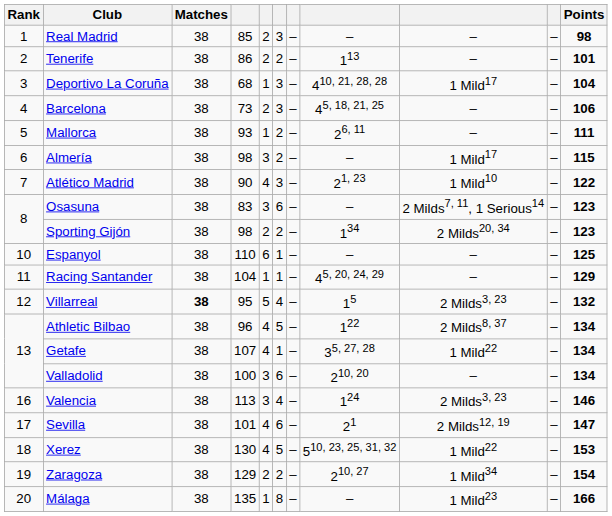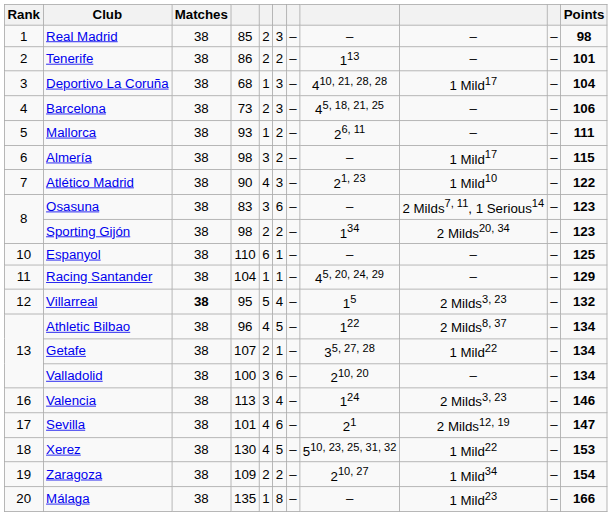Getafe | column 5: 4 -> 2
Zaragoza | column 4: 129 -> 109
